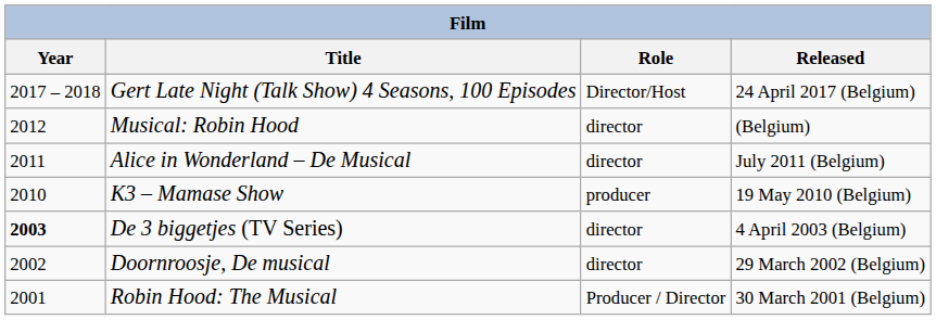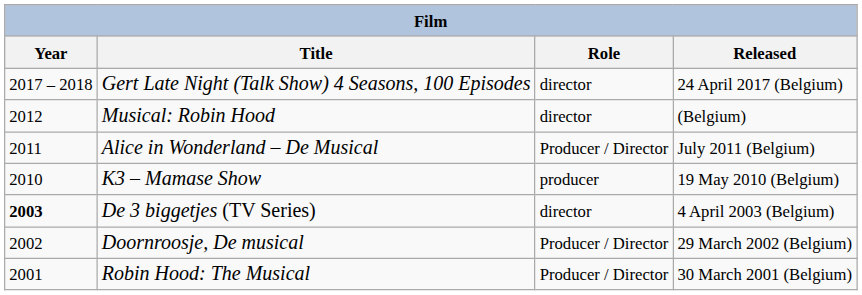Gert Late Night (Talk Show) 4 Seasons, 100 Episodes | Role: Director/Host -> director
Alice in Wonderland – De Musical | Role: director -> Producer / Director
Doornroosje, De musical | Role: director -> Producer / Director
